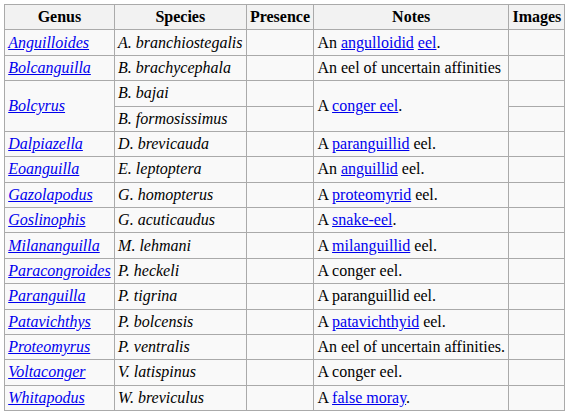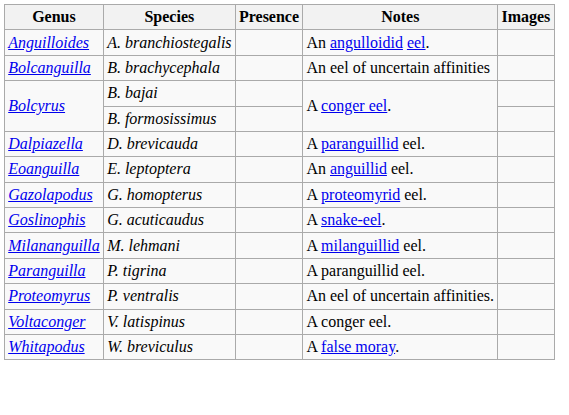- row: Paracongroides | P. heckeli | A conger eel.
- row: Patavichthys | P. bolcensis | A patavichthyid eel.
